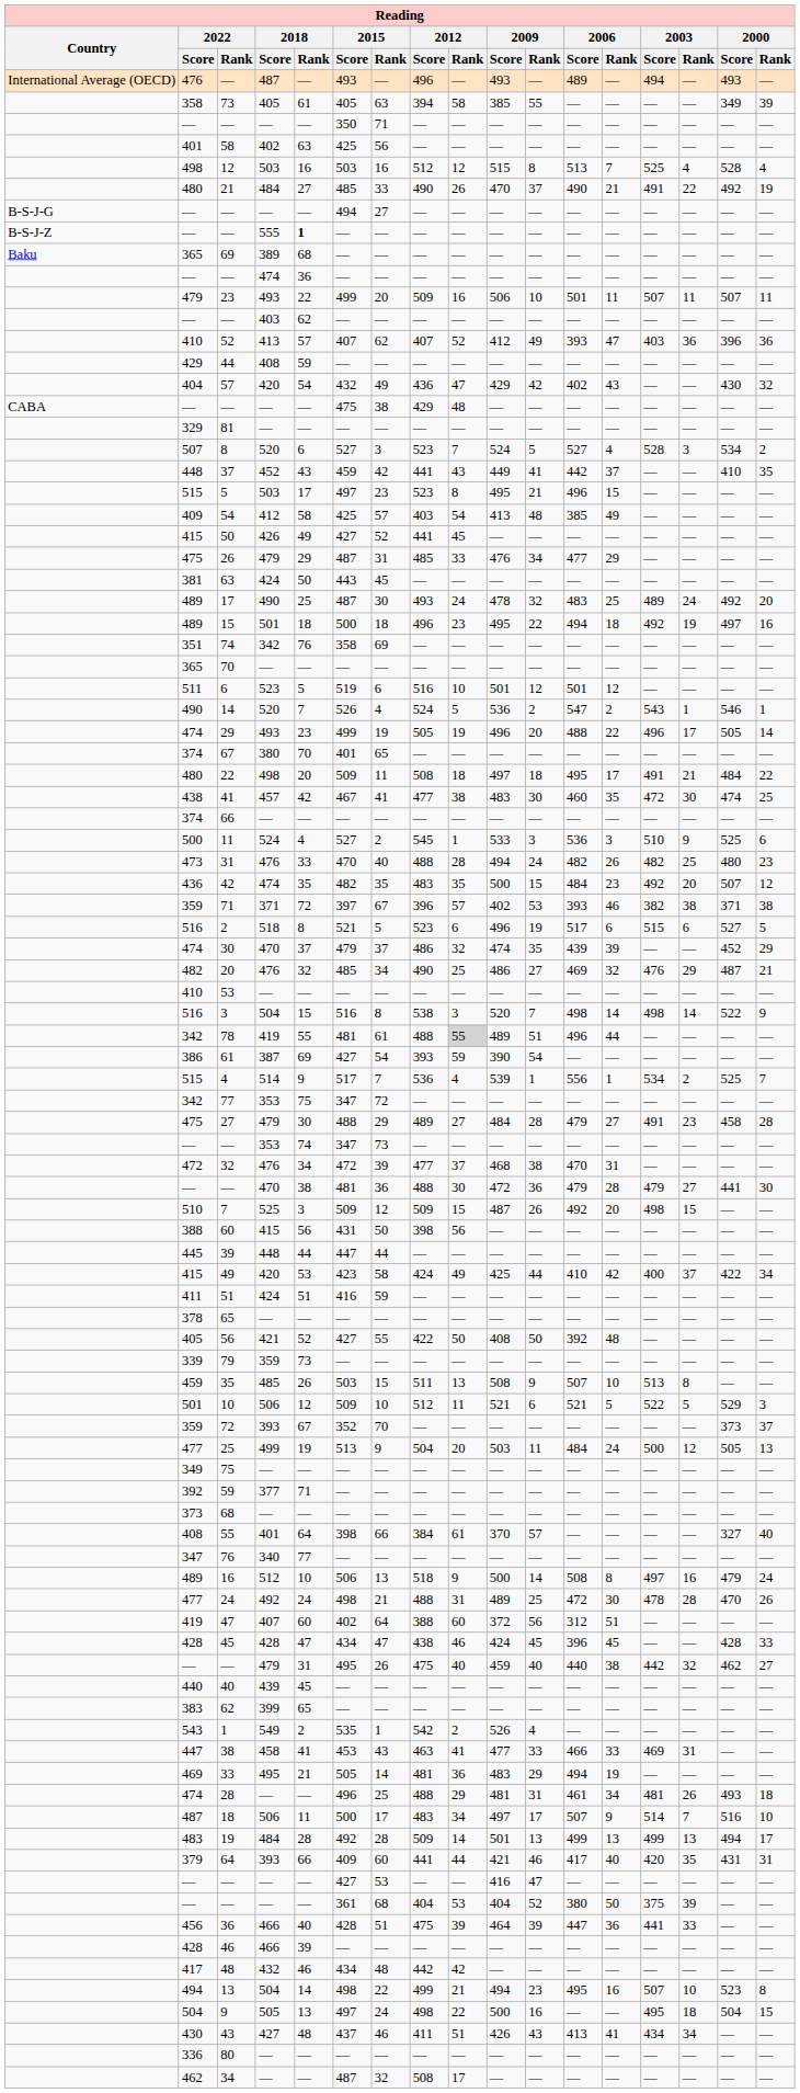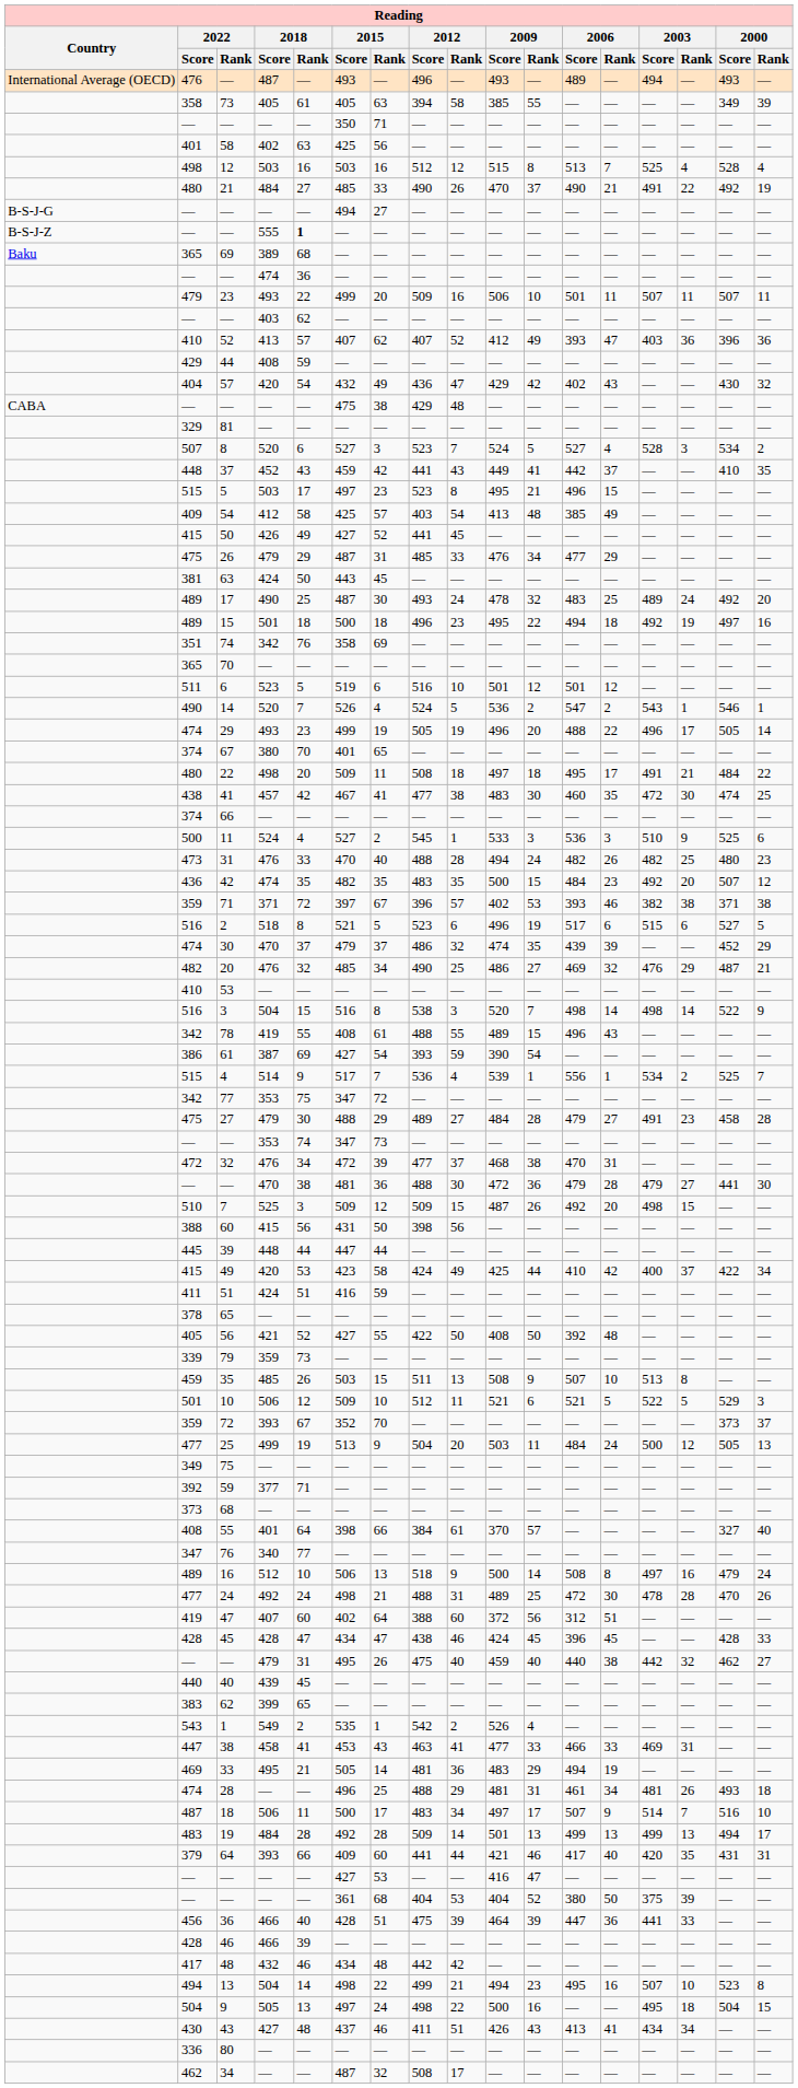78 | 2015 / Score: 481 -> 408
78 | 2012 / Rank: lightgrey background -> no background
78 | 2009 / Rank: 51 -> 15
78 | 2006 / Rank: 44 -> 43
